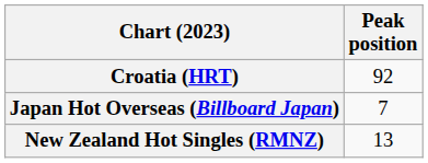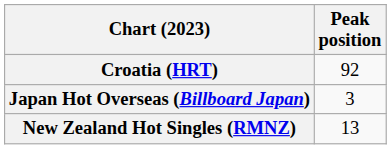Japan Hot Overseas (Billboard Japan) | Peak position: 7 -> 3
